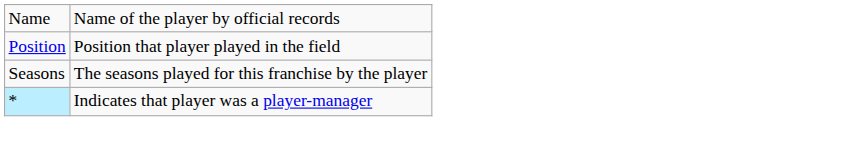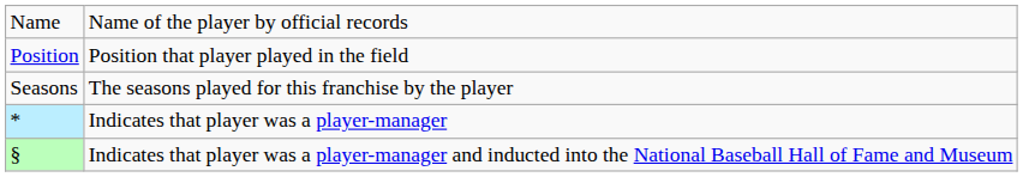+ row: § | Indicates that player was a player-manager and inducted into the National Baseball Hall of Fame and Museum
